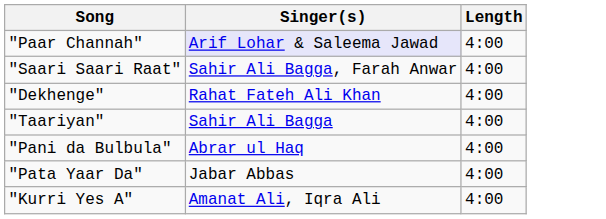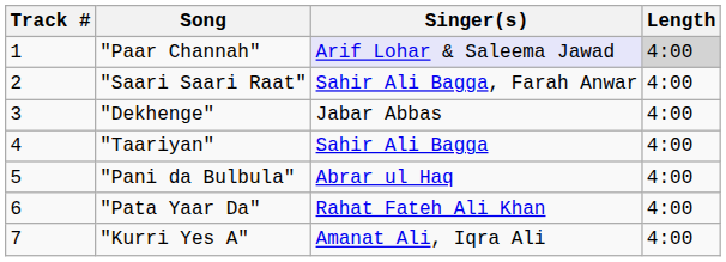+ column: Track # | 1 | 2 | 3 | 4 | 5 | 6 | 7
"Paar Channah" | Length: no background -> lightgrey background
"Dekhenge" | Singer(s): Rahat Fateh Ali Khan -> Jabar Abbas
"Pata Yaar Da" | Singer(s): Jabar Abbas -> Rahat Fateh Ali Khan
